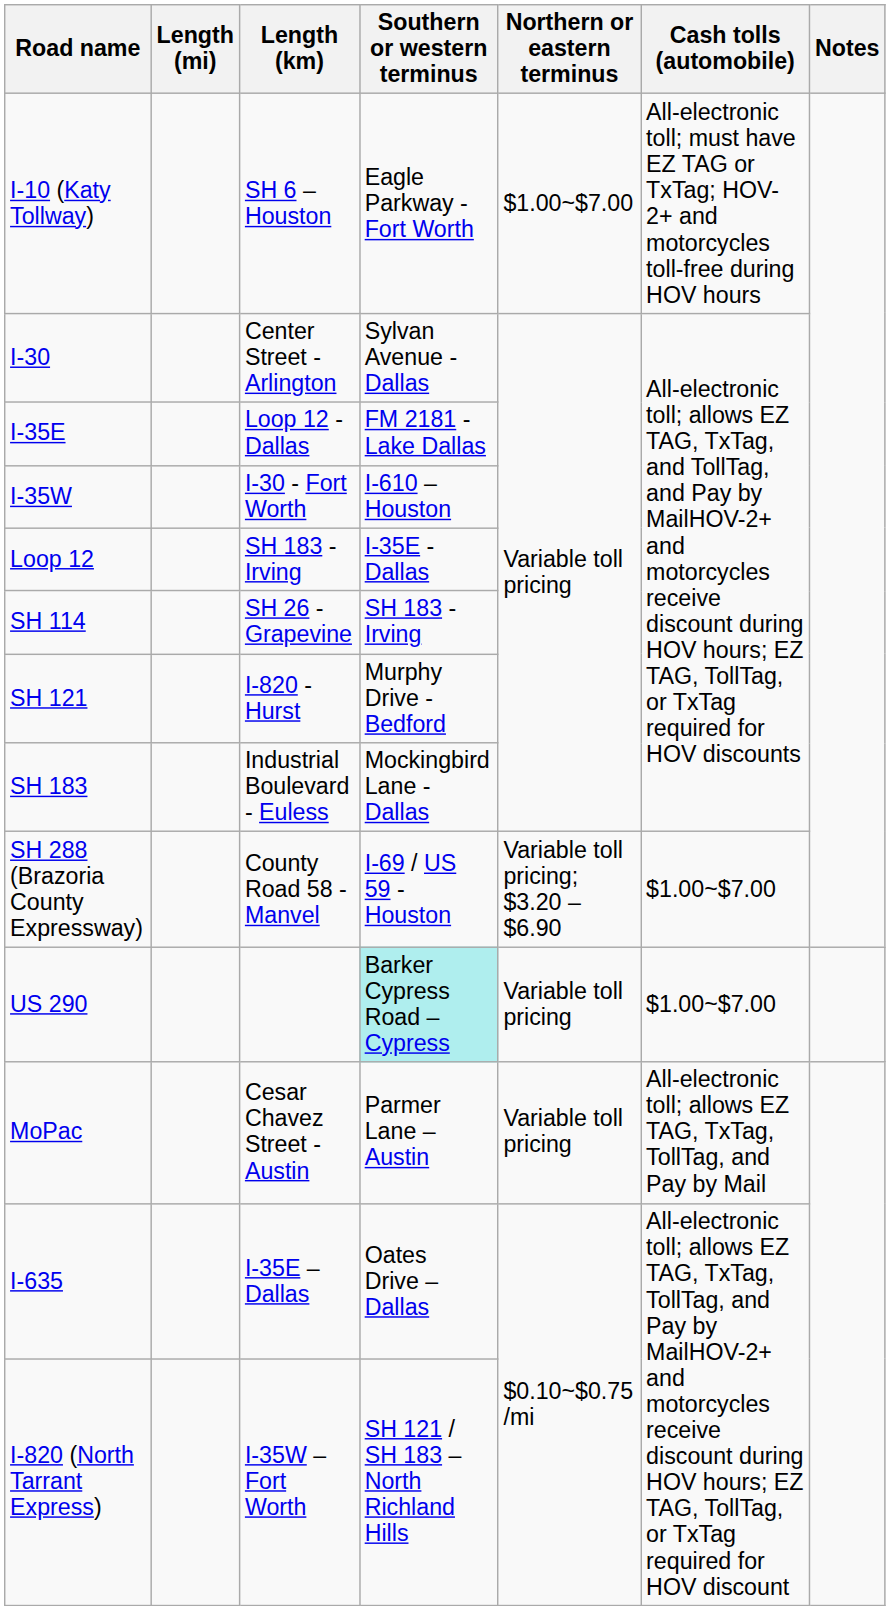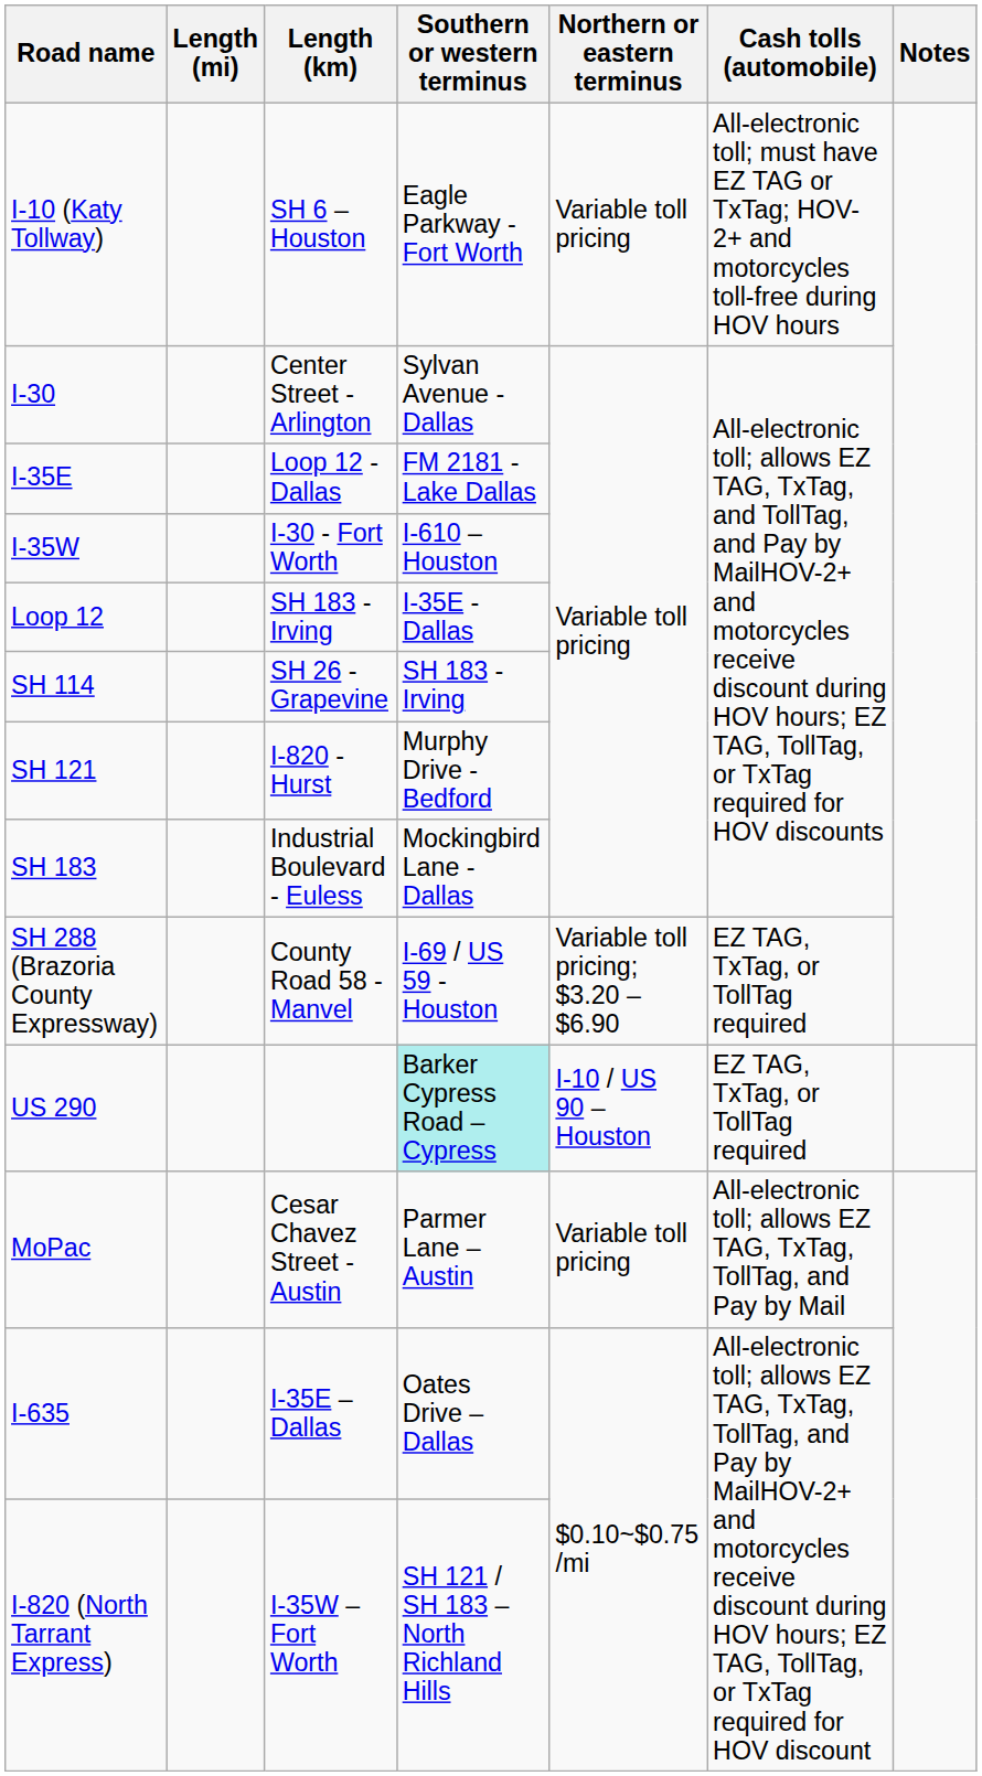I-10 (Katy Tollway) | Northern or eastern terminus: $1.00~$7.00 -> Variable toll pricing
SH 288 (Brazoria County Expressway) | Cash tolls (automobile): $1.00~$7.00 -> EZ TAG, TxTag, or TollTag required
US 290 | Northern or eastern terminus: Variable toll pricing -> I-10 / US 90 – Houston
US 290 | Cash tolls (automobile): $1.00~$7.00 -> EZ TAG, TxTag, or TollTag required
